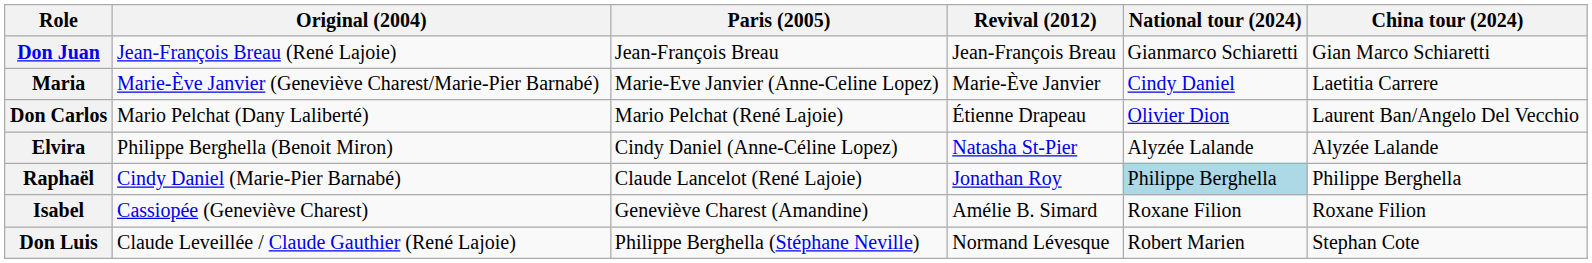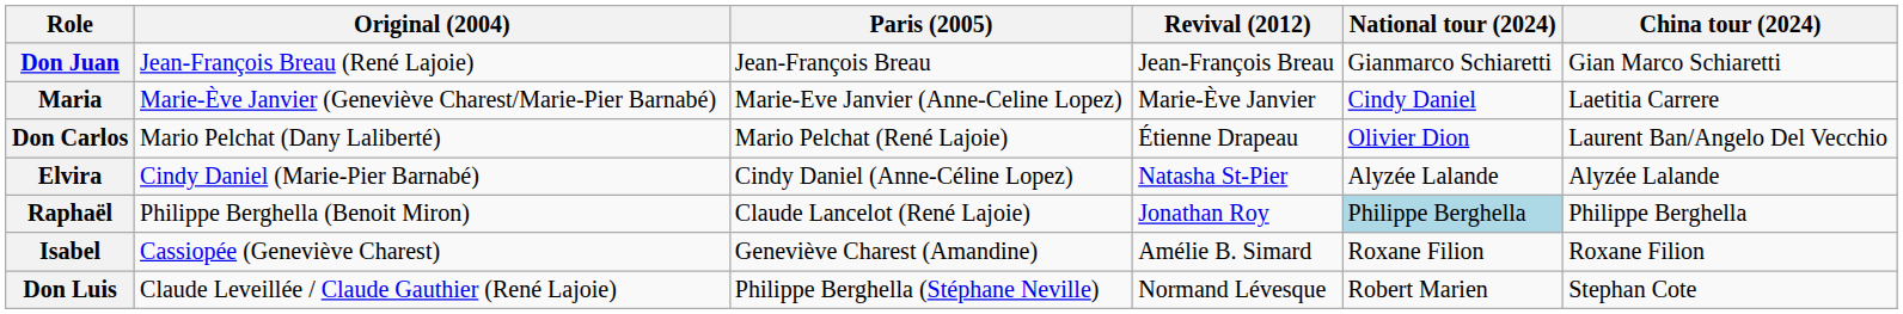Elvira | Original (2004): Philippe Berghella (Benoit Miron) -> Cindy Daniel (Marie-Pier Barnabé)
Raphaël | Original (2004): Cindy Daniel (Marie-Pier Barnabé) -> Philippe Berghella (Benoit Miron)
